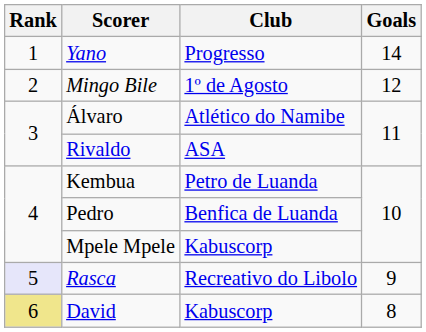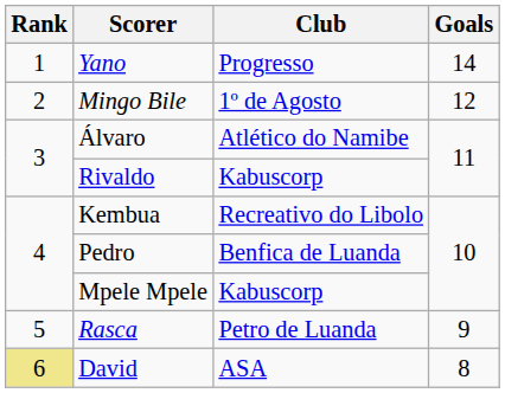Rivaldo | Club: ASA -> Kabuscorp
Kembua | Club: Petro de Luanda -> Recreativo do Libolo
Rasca | Rank: lavender background -> no background
Rasca | Club: Recreativo do Libolo -> Petro de Luanda
David | Club: Kabuscorp -> ASA
